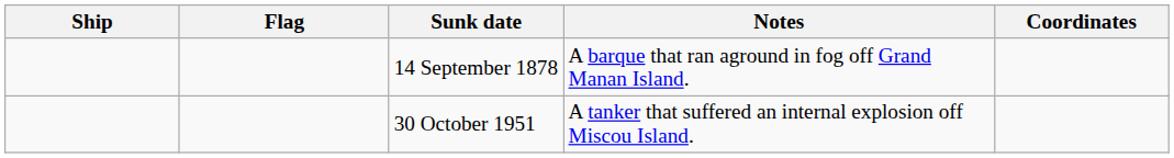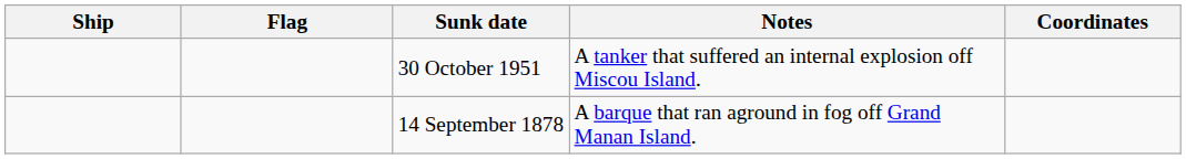rows swapped: 30 October 1951 <-> 14 September 1878
